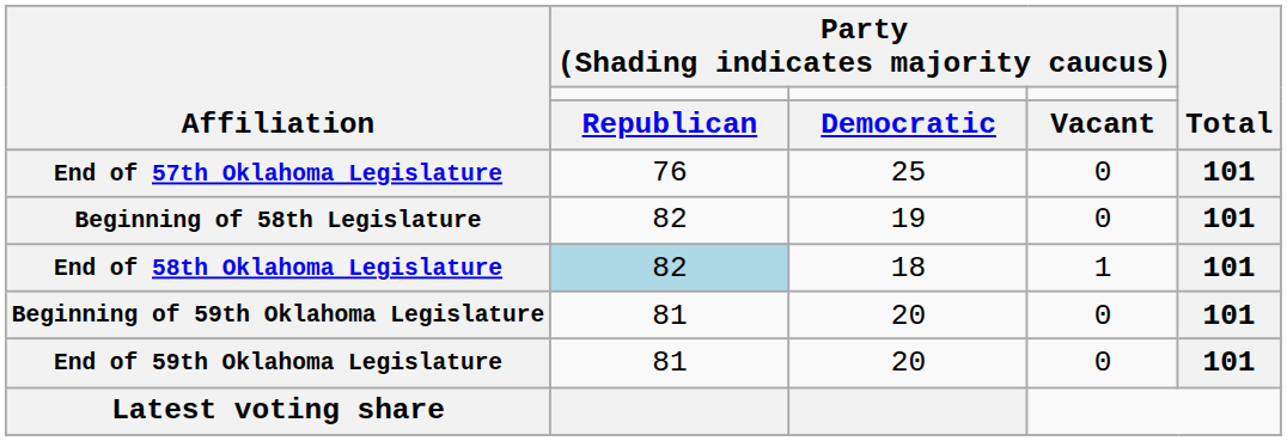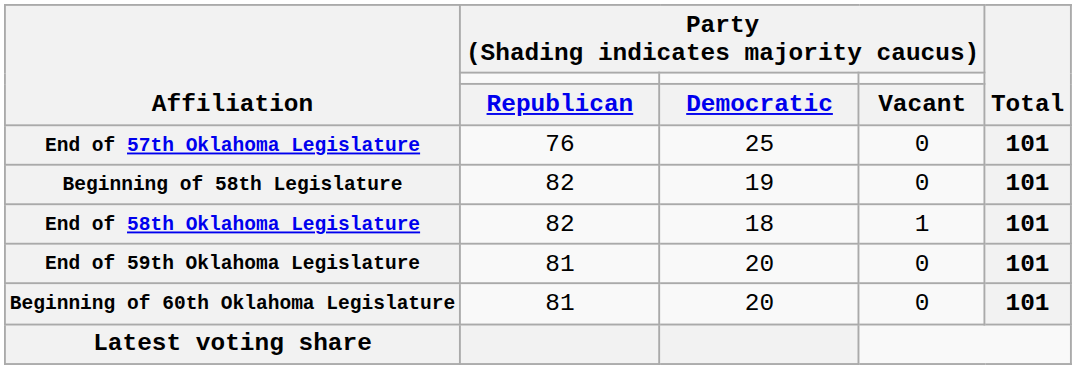End of 58th Oklahoma Legislature | column 2: lightblue background -> no background
- row: Beginning of 59th Oklahoma Legislature | 81 | 20 | 0 | 101
+ row: Beginning of 60th Oklahoma Legislature | 81 | 20 | 0 | 101
